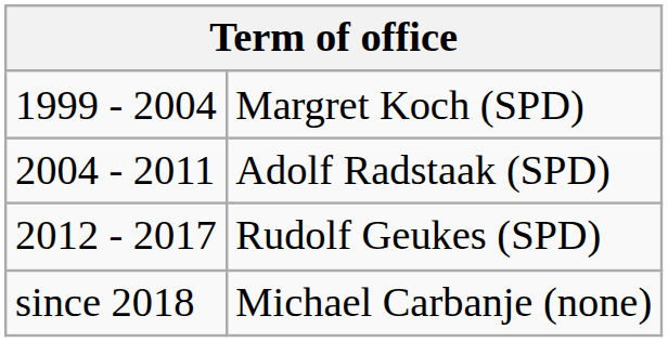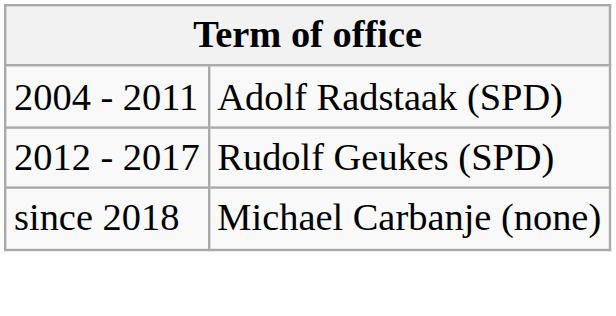- row: 1999 - 2004 | Margret Koch (SPD)
